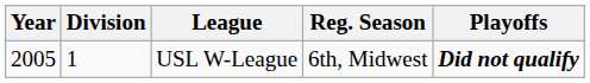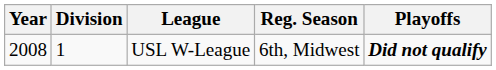USL W-League | Year: 2005 -> 2008
